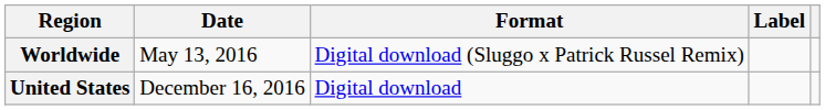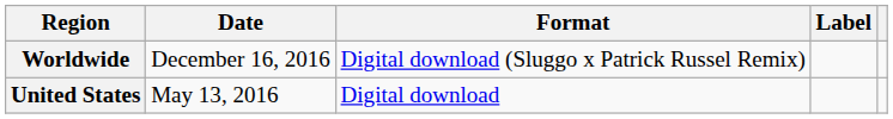Worldwide | Date: May 13, 2016 -> December 16, 2016
United States | Date: December 16, 2016 -> May 13, 2016
